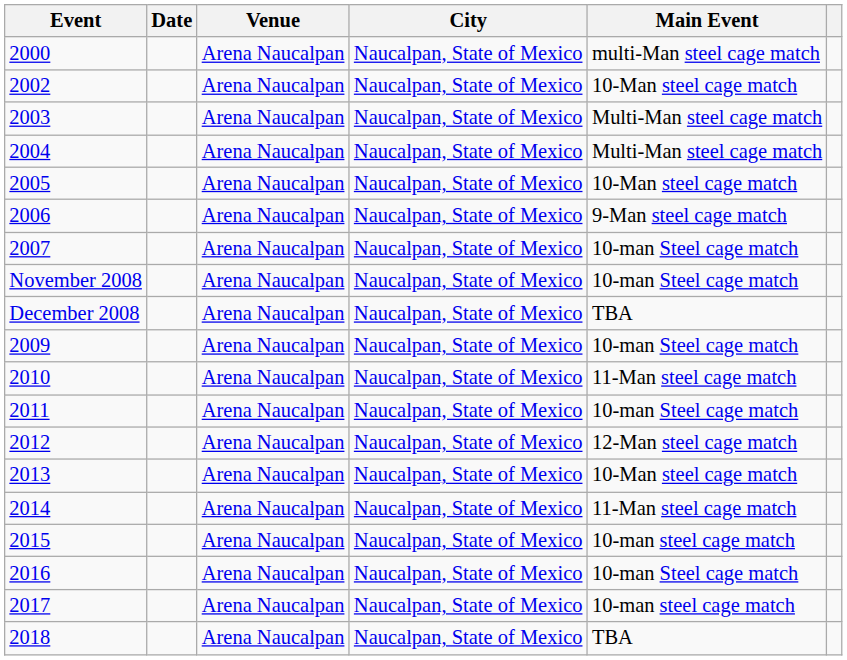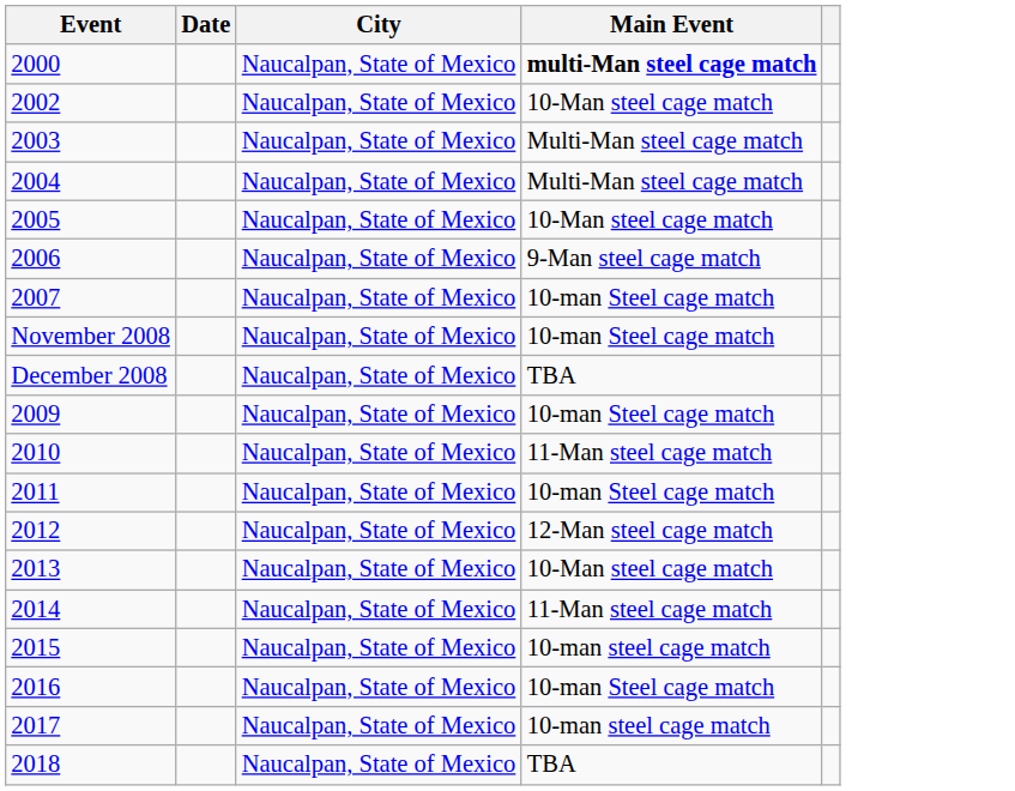- column: Venue | Arena Naucalpan | Arena Naucalpan | Arena Naucalpan | Arena Naucalpan | Arena Naucalpan | Arena Naucalpan | Arena Naucalpan | Arena Naucalpan | Arena Naucalpan | Arena Naucalpan | Arena Naucalpan | Arena Naucalpan | Arena Naucalpan | Arena Naucalpan | Arena Naucalpan | Arena Naucalpan | Arena Naucalpan | Arena Naucalpan | Arena Naucalpan
2000 | Main Event: normal -> bold
